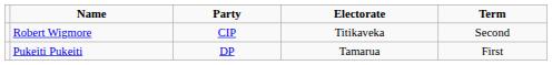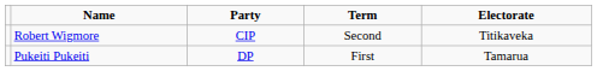columns swapped: Electorate <-> Term
